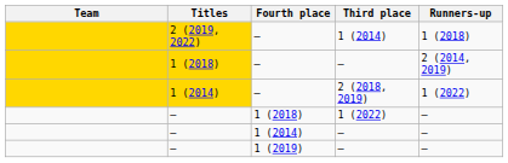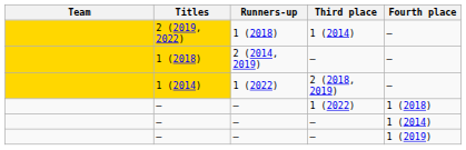columns swapped: Runners-up <-> Fourth place
